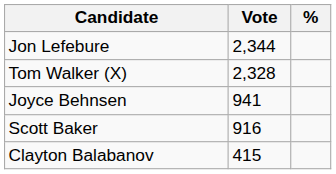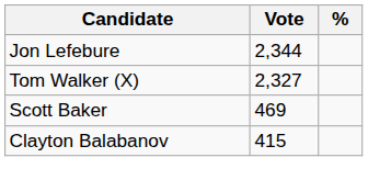Tom Walker (X) | Vote: 2,328 -> 2,327
- row: Joyce Behnsen | 941
Scott Baker | Vote: 916 -> 469
